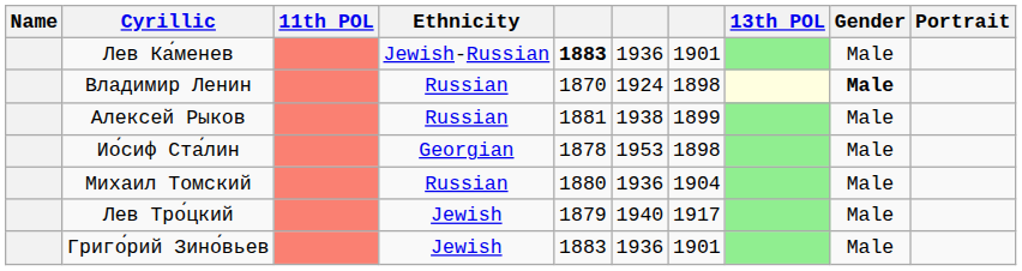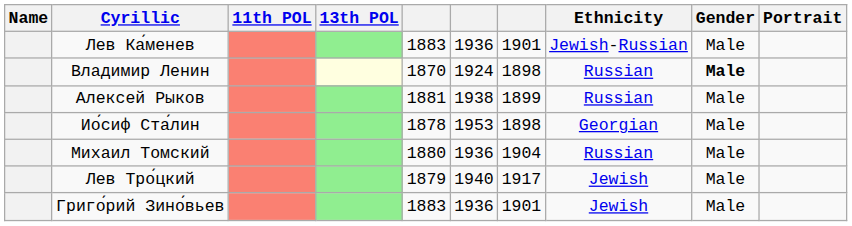columns swapped: 13th POL <-> Ethnicity
Лев Ка́менев | column 5: bold -> normal
